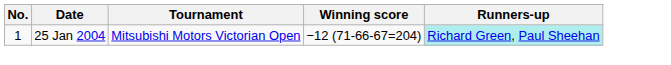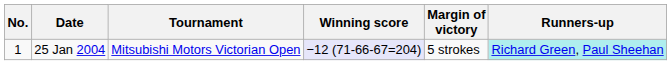+ column: Margin of victory | 5 strokes
25 Jan 2004 | Winning score: no background -> lavender background
